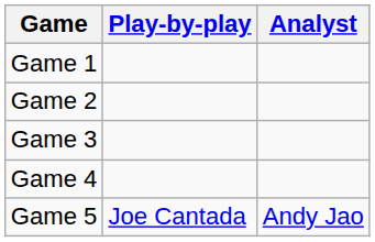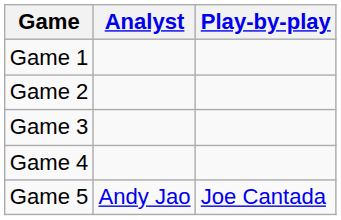columns swapped: Play-by-play <-> Analyst
